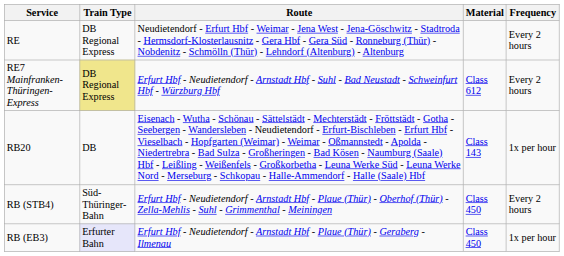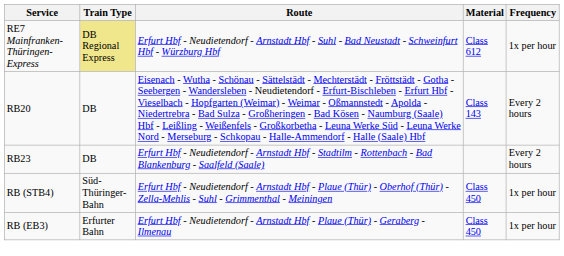- row: RE | DB Regional Express | Neudietendorf - Erfurt Hbf - Weimar - Jena West - Jena-Göschwitz - Stadtroda - Hermsdorf-Klosterlausnitz - Gera Hbf - Gera Süd - Ronneburg (Thür) - Nobdenitz - Schmölln (Thür) - Lehndorf (Altenburg) - Altenburg | Every 2 hours
RE7 Mainfranken-Thüringen-Express | Frequency: Every 2 hours -> 1x per hour
RB20 | Frequency: 1x per hour -> Every 2 hours
+ row: RB23 | DB | Erfurt Hbf - Neudietendorf - Arnstadt Hbf - Stadtilm - Rottenbach - Bad Blankenburg - Saalfeld (Saale) | Every 2 hours
RB (STB4) | Frequency: Every 2 hours -> 1x per hour
RB (EB3) | Train Type: lavender background -> no background
